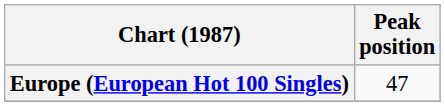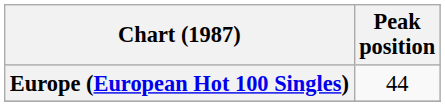Europe (European Hot 100 Singles) | Peak position: 47 -> 44
